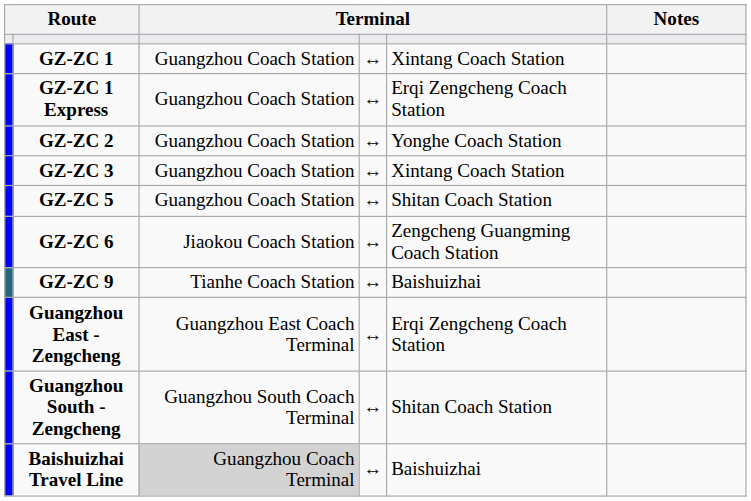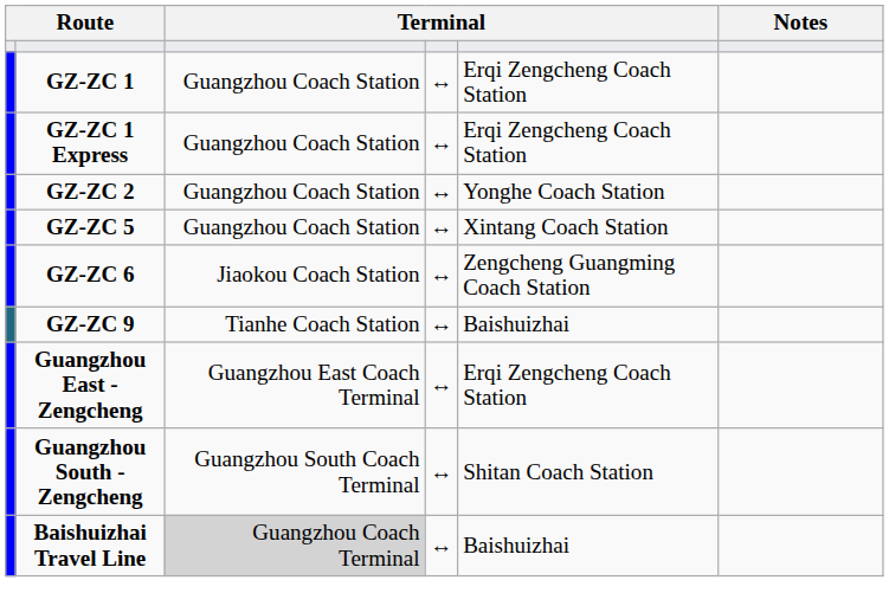GZ-ZC 1 | column 5: Xintang Coach Station -> Erqi Zengcheng Coach Station
- row: GZ-ZC 3 | Guangzhou Coach Station | ↔ | Xintang Coach Station
GZ-ZC 5 | column 5: Shitan Coach Station -> Xintang Coach Station
